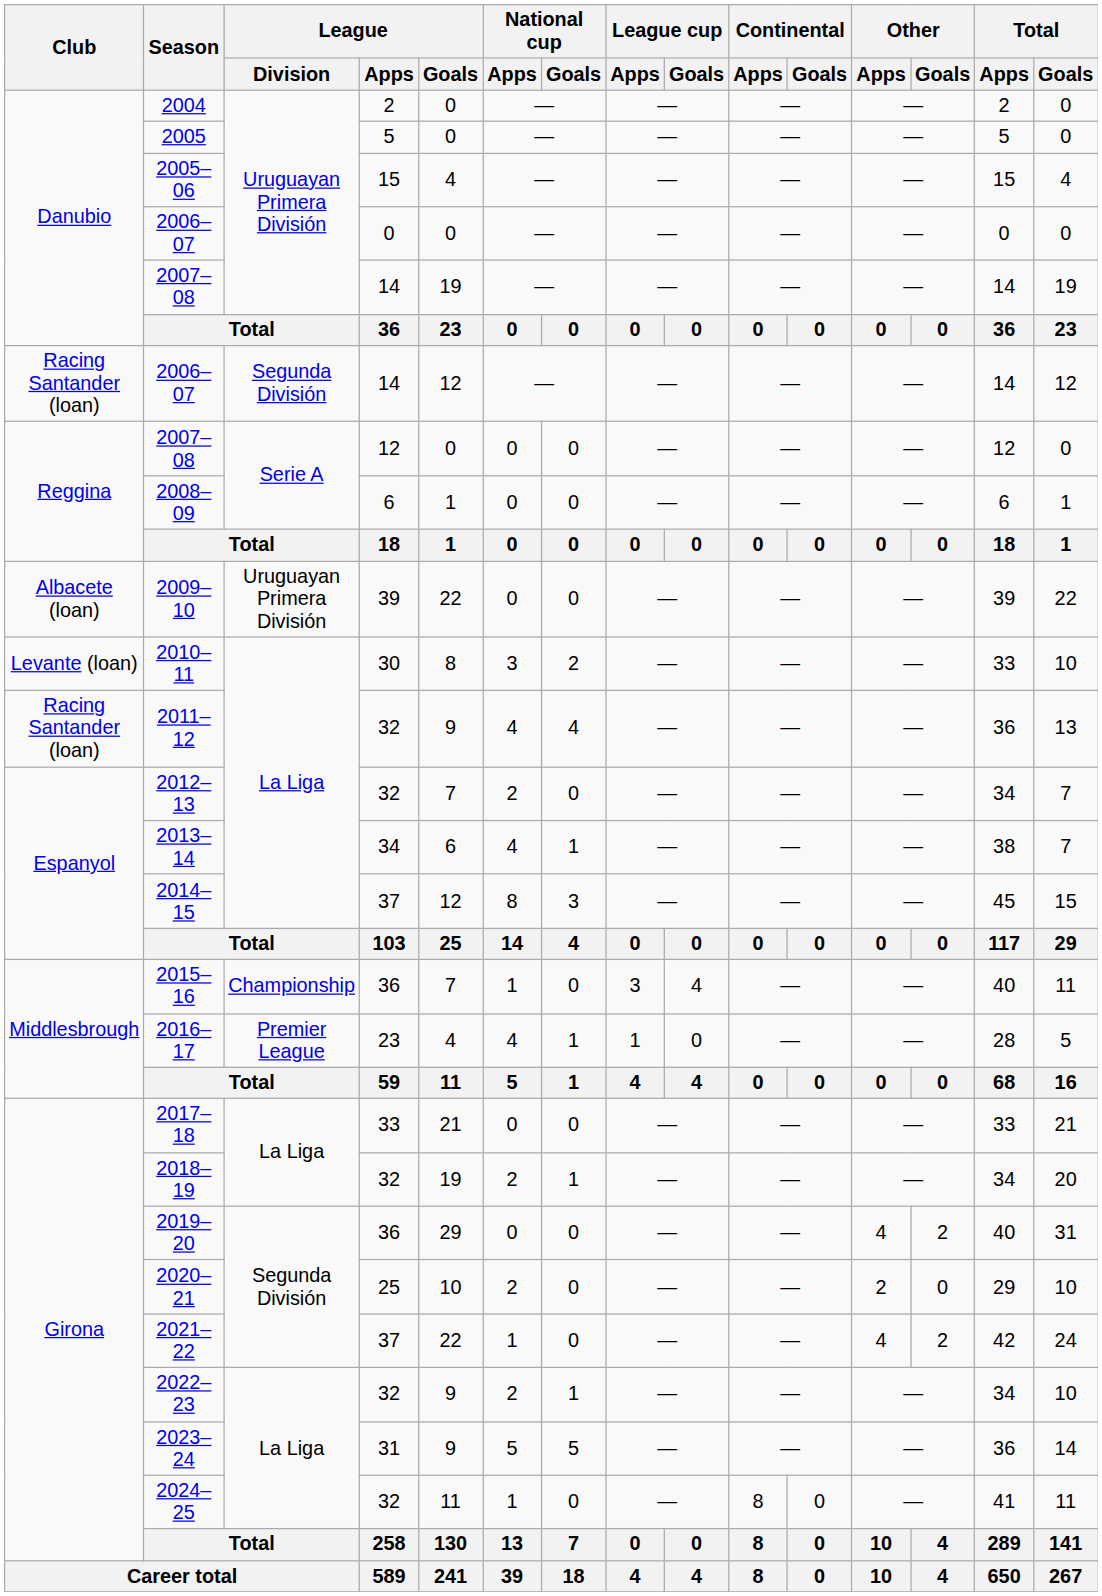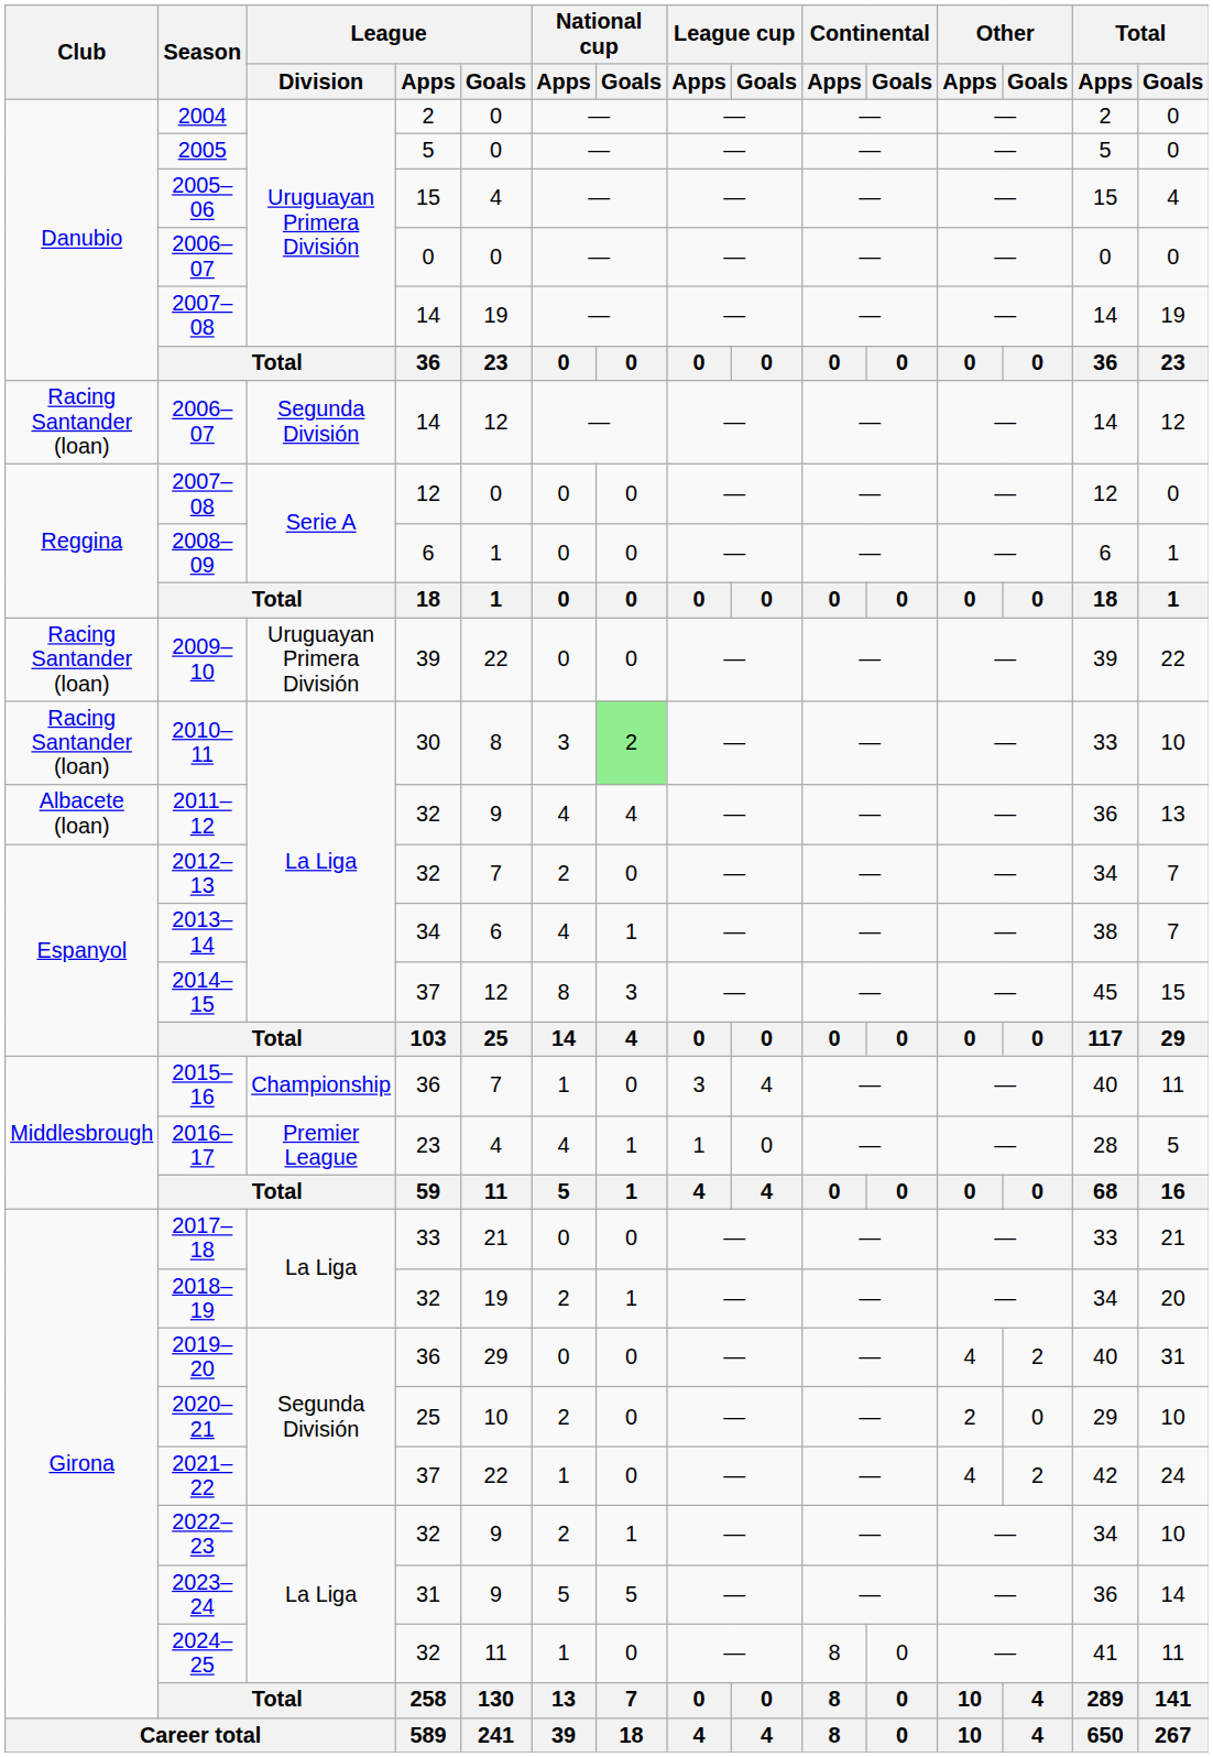2009–10 | Club: Albacete (loan) -> Racing Santander (loan)
2010–11 | Club: Levante (loan) -> Racing Santander (loan)
2010–11 | National cup / Goals: no background -> lightgreen background
2011–12 | Club: Racing Santander (loan) -> Albacete (loan)
